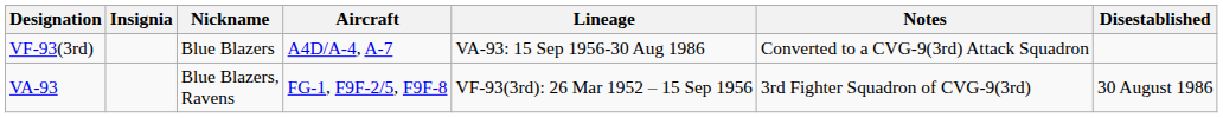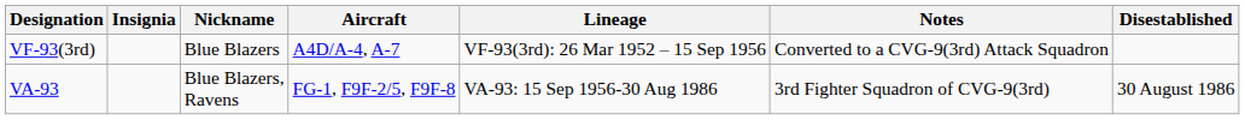VF-93(3rd) | Lineage: VA-93: 15 Sep 1956-30 Aug 1986 -> VF-93(3rd): 26 Mar 1952 – 15 Sep 1956
VA-93 | Lineage: VF-93(3rd): 26 Mar 1952 – 15 Sep 1956 -> VA-93: 15 Sep 1956-30 Aug 1986
